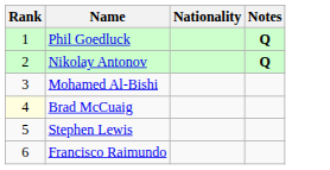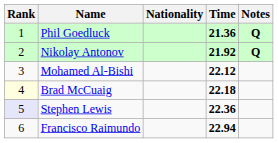+ column: Time | 21.36 | 21.92 | 22.12 | 22.18 | 22.36 | 22.94
Stephen Lewis | Rank: no background -> lavender background
